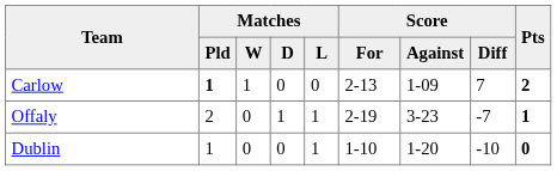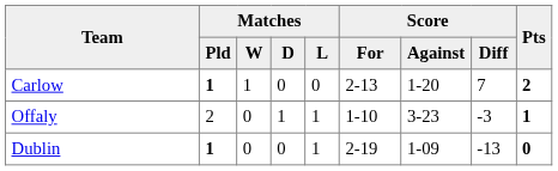Carlow | Score / Against: 1-09 -> 1-20
Offaly | Score / For: 2-19 -> 1-10
Offaly | Score / Diff: -7 -> -3
Dublin | Matches / Pld: normal -> bold
Dublin | Score / For: 1-10 -> 2-19
Dublin | Score / Against: 1-20 -> 1-09
Dublin | Score / Diff: -10 -> -13
